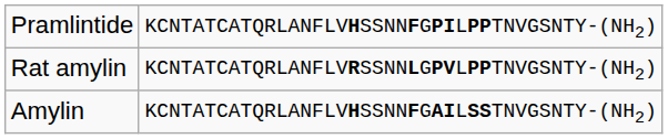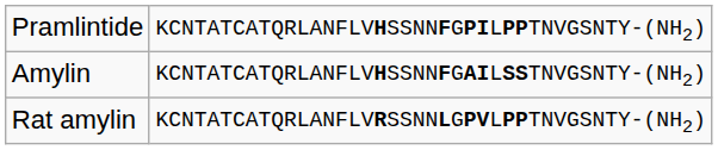rows swapped: Amylin <-> Rat amylin
